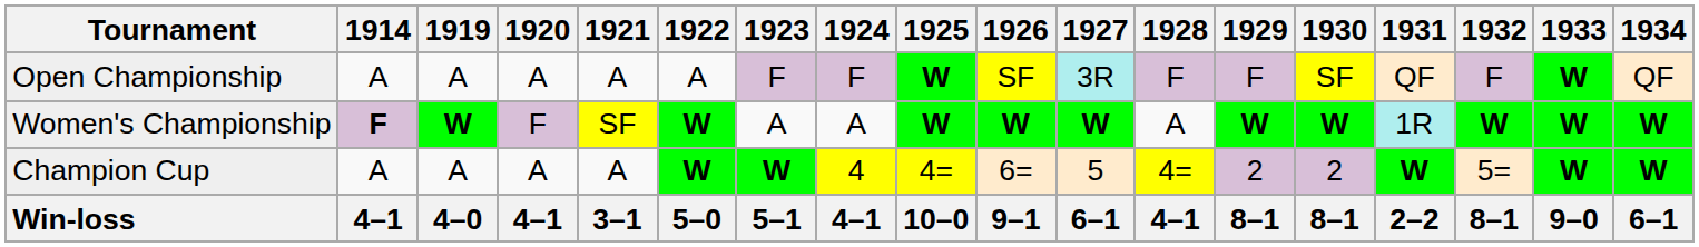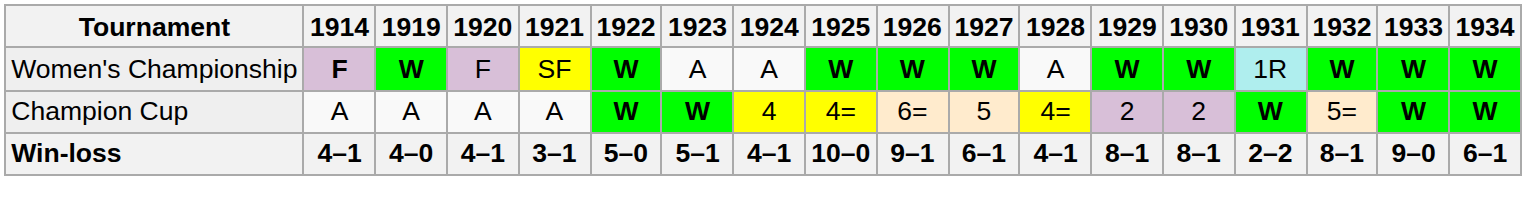- row: Open Championship | A | A | A | A | A | F | F | W | SF | 3R | F | F | SF | QF | F | W | QF
